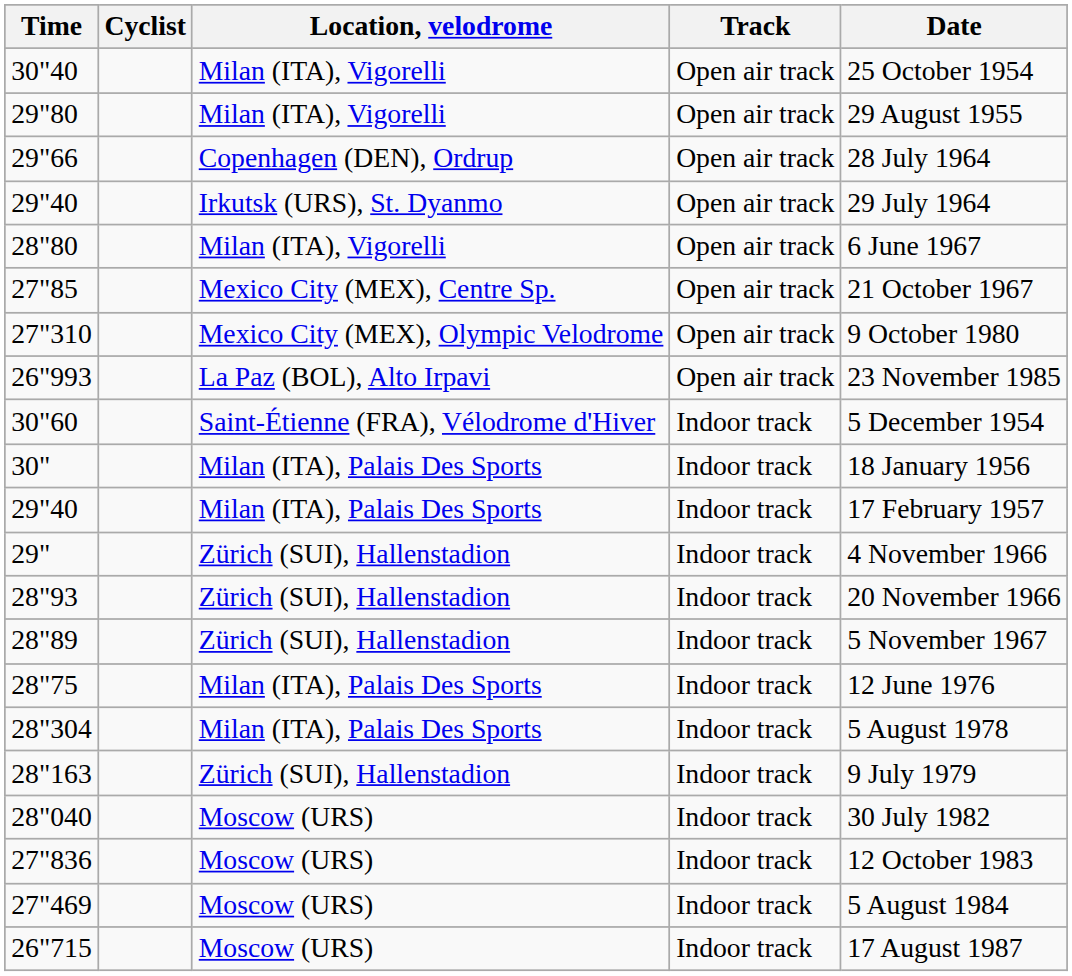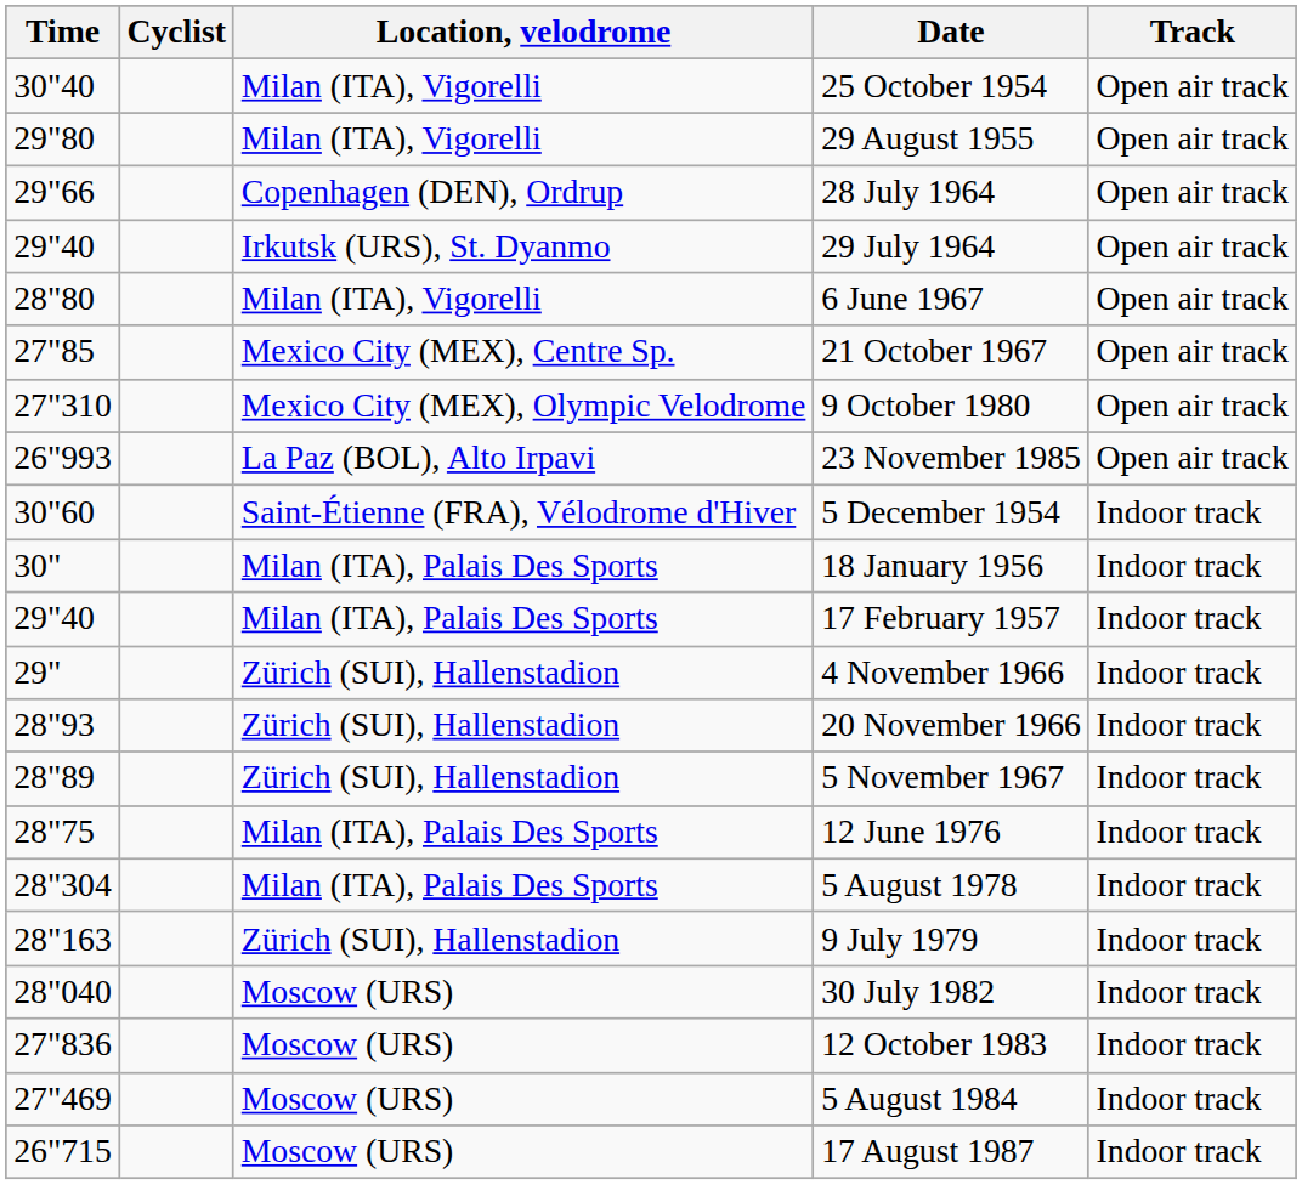columns swapped: Track <-> Date
